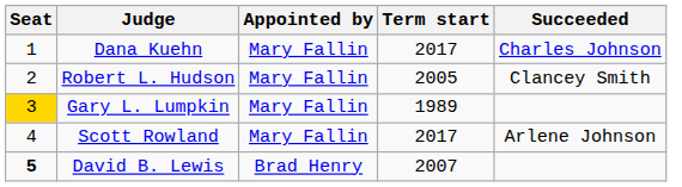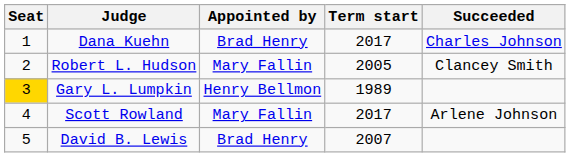Dana Kuehn | Appointed by: Mary Fallin -> Brad Henry
Gary L. Lumpkin | Appointed by: Mary Fallin -> Henry Bellmon
David B. Lewis | Seat: bold -> normal
